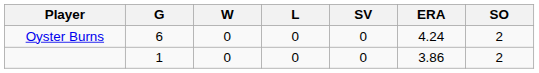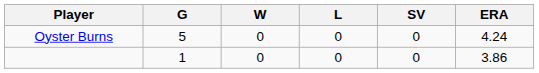- column: SO | 2 | 2
Oyster Burns | G: 6 -> 5
